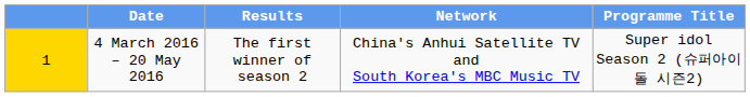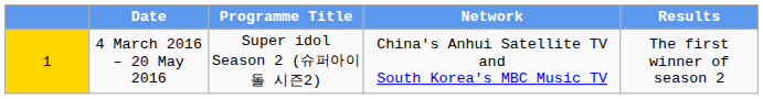columns swapped: Programme Title <-> Results
